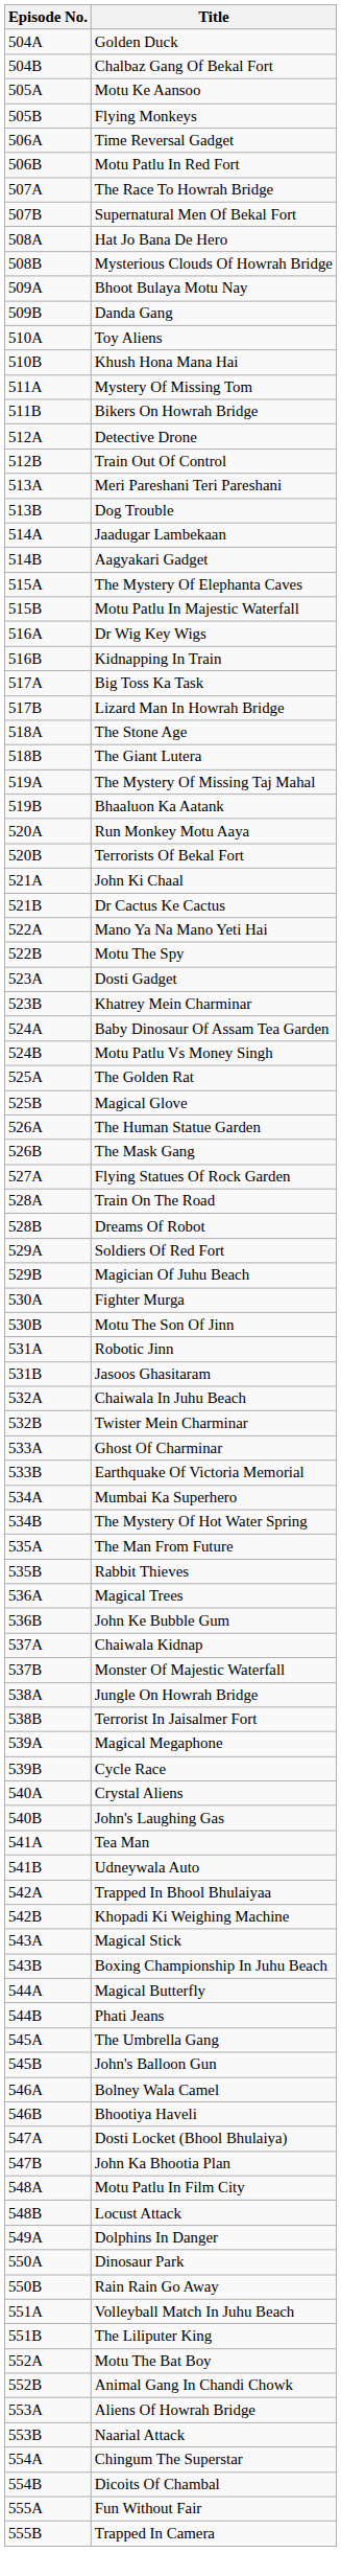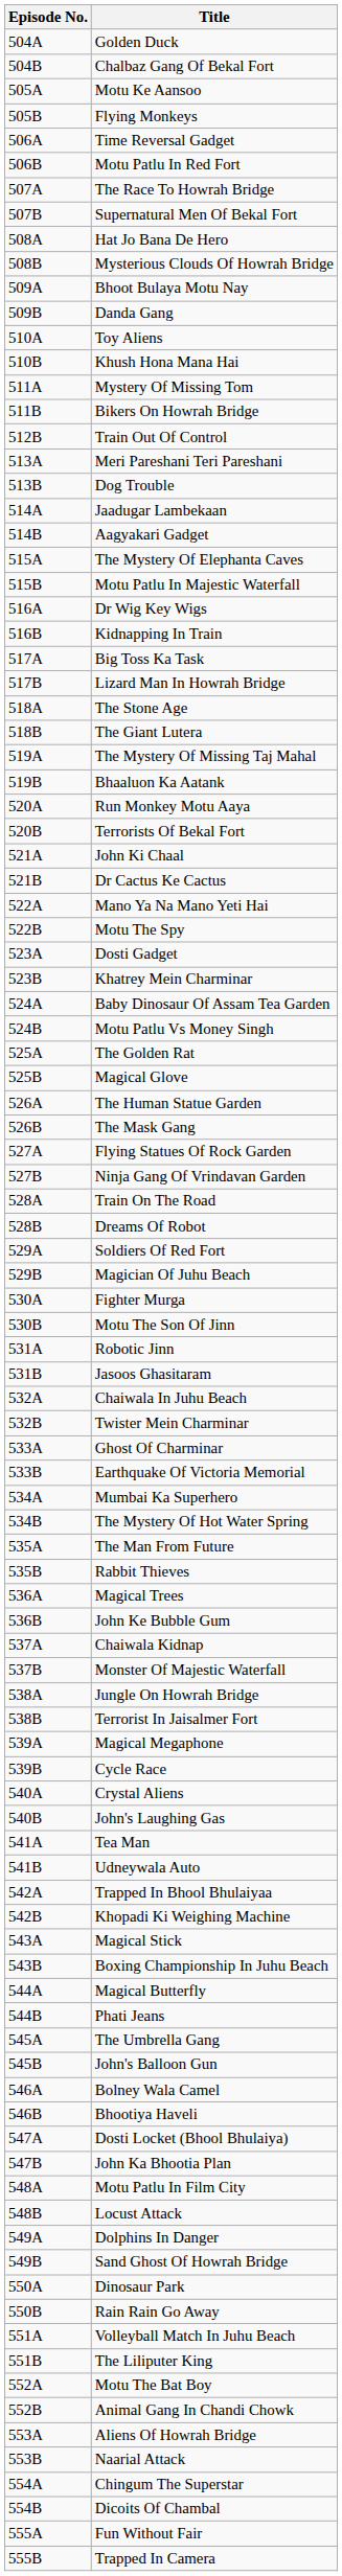- row: 512A | Detective Drone
+ row: 527B | Ninja Gang Of Vrindavan Garden
+ row: 549B | Sand Ghost Of Howrah Bridge
